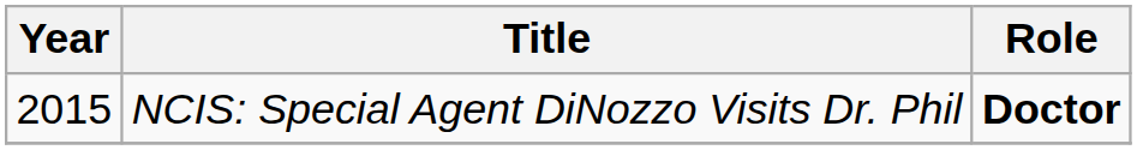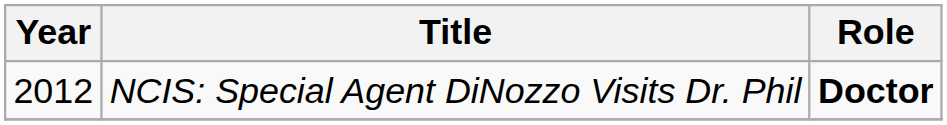NCIS: Special Agent DiNozzo Visits Dr. Phil | Year: 2015 -> 2012
